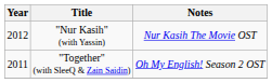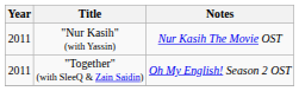"Nur Kasih" (with Yassin) | Year: 2012 -> 2011
